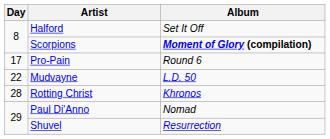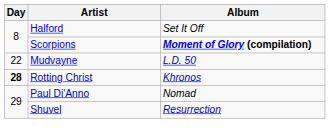- row: 17 | Pro-Pain | Round 6
Rotting Christ | Day: normal -> bold
